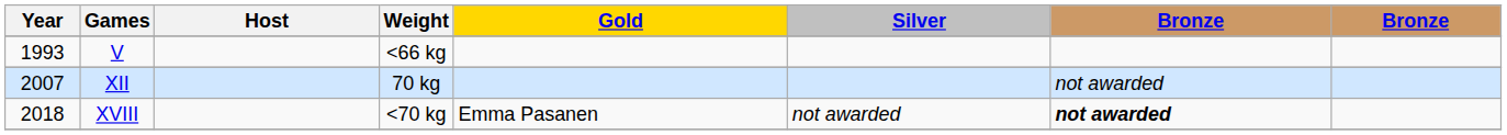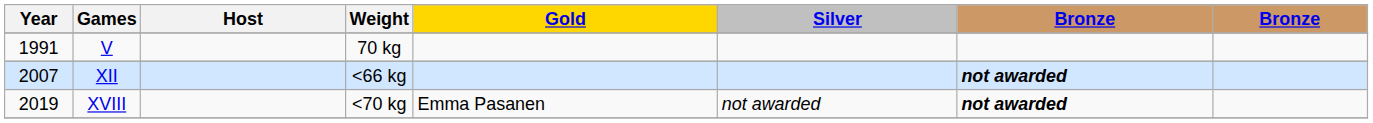V | Year: 1993 -> 1991
V | Weight: <66 kg -> 70 kg
XII | Weight: 70 kg -> <66 kg
XII | column 7: normal -> bold
XVIII | Year: 2018 -> 2019
